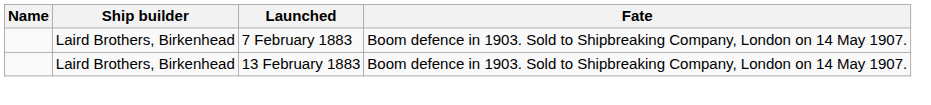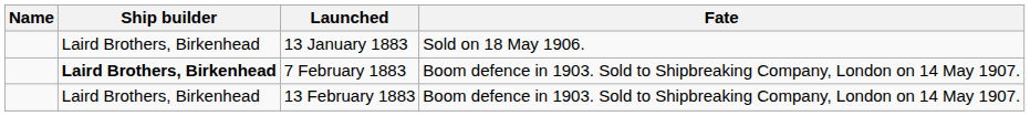+ row: Laird Brothers, Birkenhead | 13 January 1883 | Sold on 18 May 1906.
7 February 1883 | Ship builder: normal -> bold
